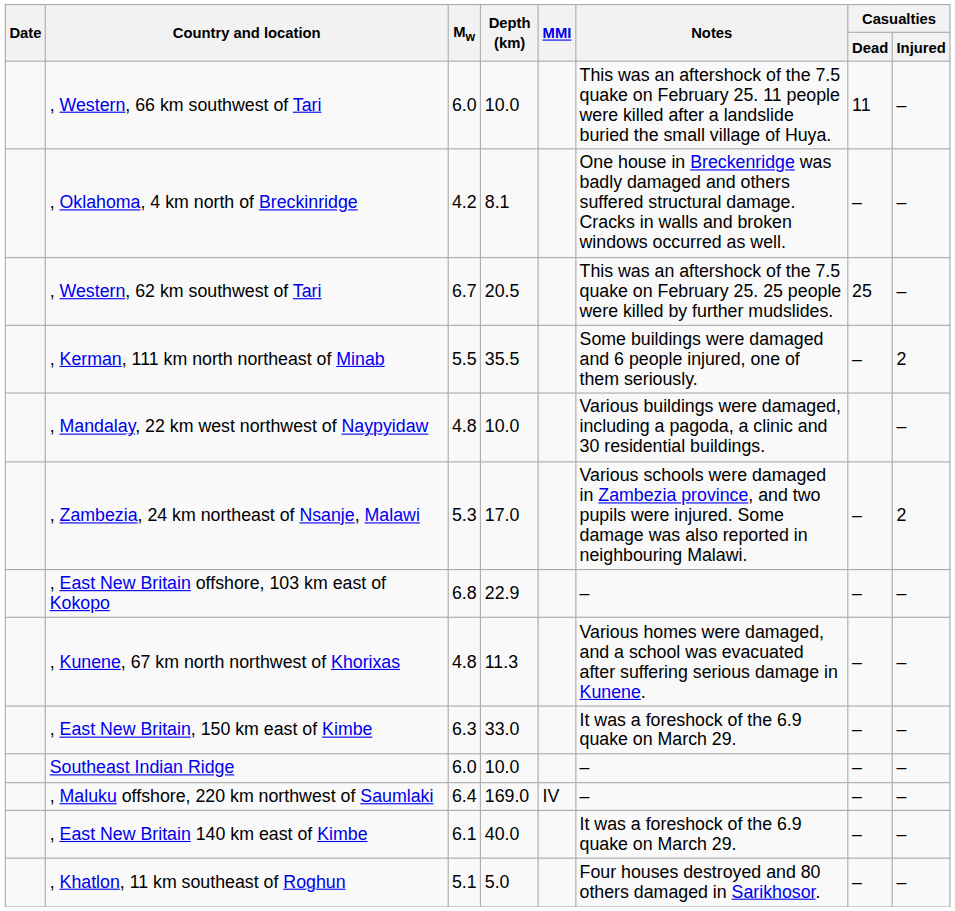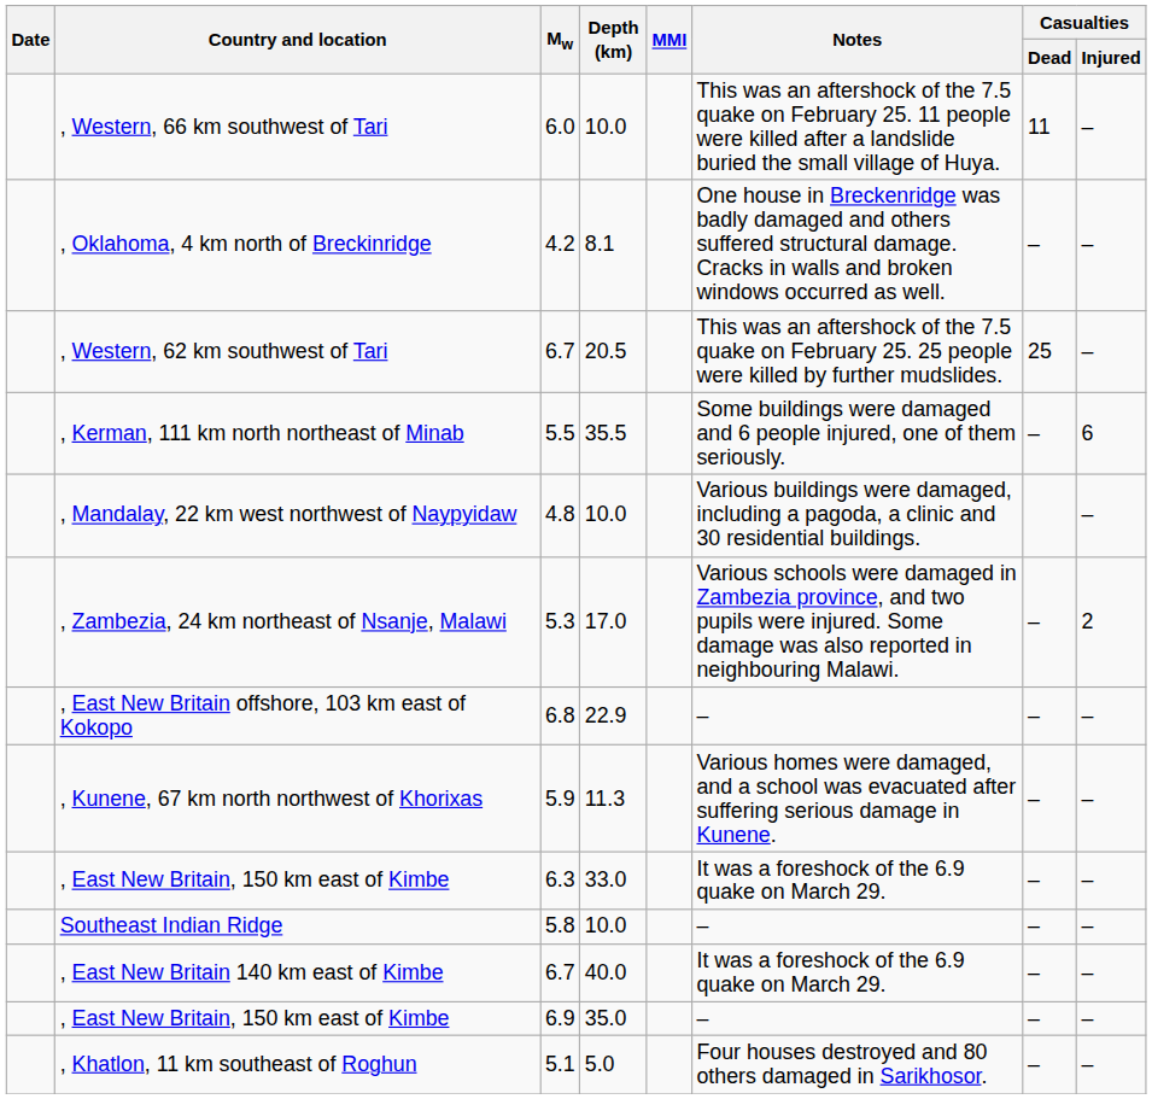, Kerman, 111 km north northeast of Minab | Casualties / Injured: 2 -> 6
, Kunene, 67 km north northwest of Khorixas | Mw: 4.8 -> 5.9
Southeast Indian Ridge | Mw: 6.0 -> 5.8
- row: , Maluku offshore, 220 km northwest of Saumlaki | 6.4 | 169.0 | IV | – | – | –
, East New Britain 140 km east of Kimbe | Mw: 6.1 -> 6.7
+ row: , East New Britain, 150 km east of Kimbe | 6.9 | 35.0 | – | – | –
